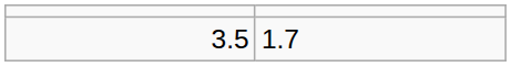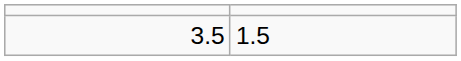3.5 | column 2: 1.7 -> 1.5
